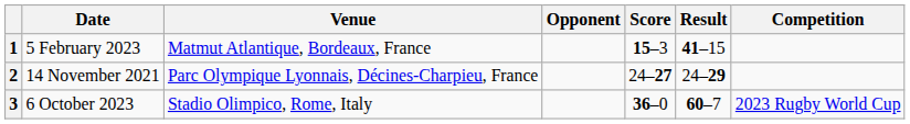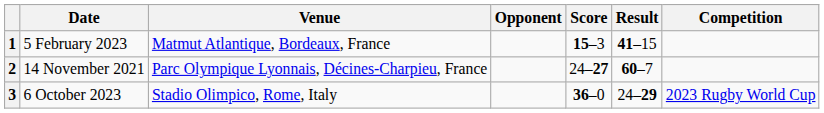2 | Result: 24–29 -> 60–7
3 | Result: 60–7 -> 24–29
